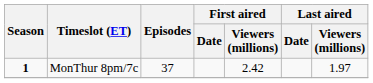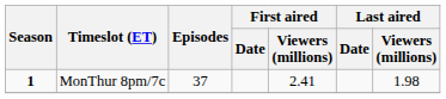MonThur 8pm/7c | First aired / Viewers (millions): 2.42 -> 2.41
MonThur 8pm/7c | Last aired / Viewers (millions): 1.97 -> 1.98
